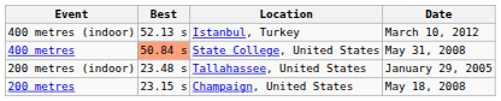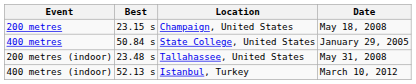rows swapped: 200 metres <-> 400 metres (indoor)
400 metres | Best: lightsalmon background -> no background
400 metres | Date: May 31, 2008 -> January 29, 2005
200 metres (indoor) | Date: January 29, 2005 -> May 31, 2008
